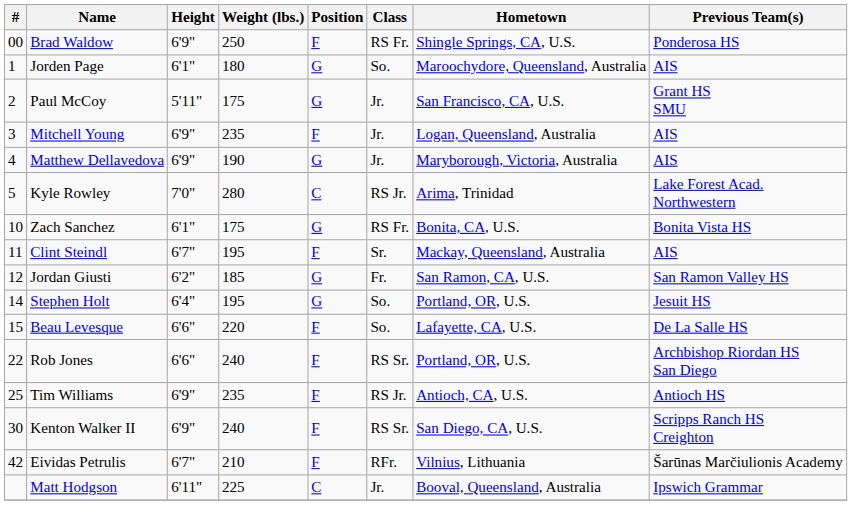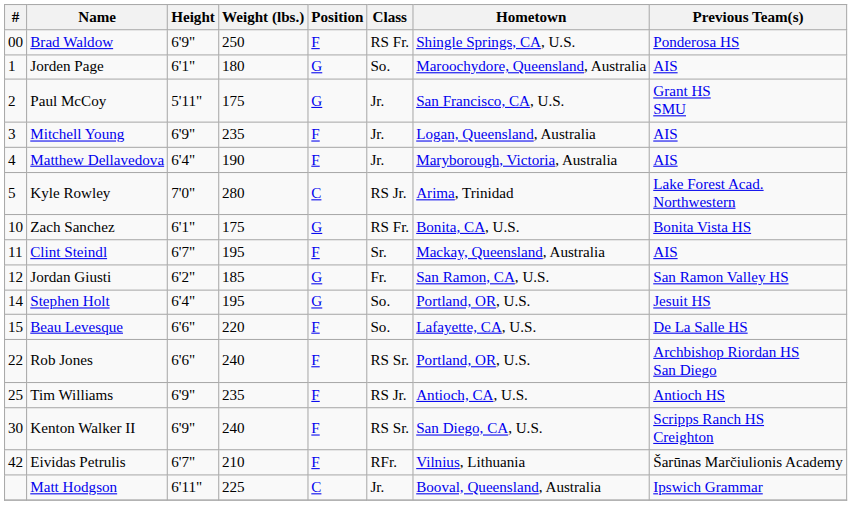Matthew Dellavedova | Height: 6'9" -> 6'4"
Matthew Dellavedova | Position: G -> F
